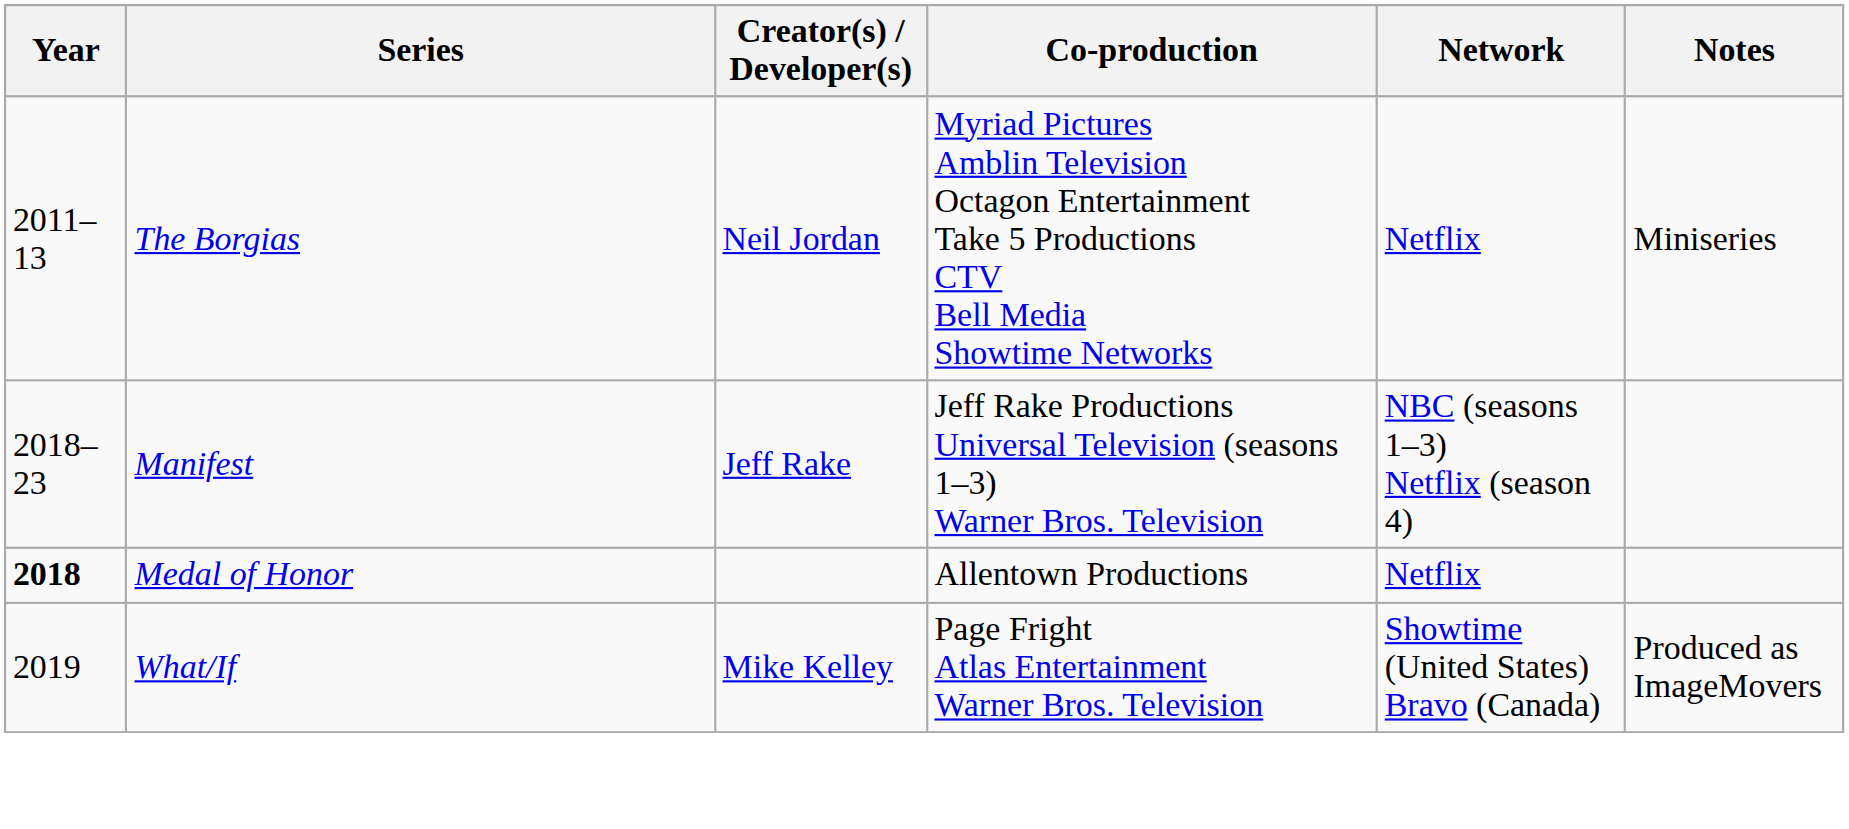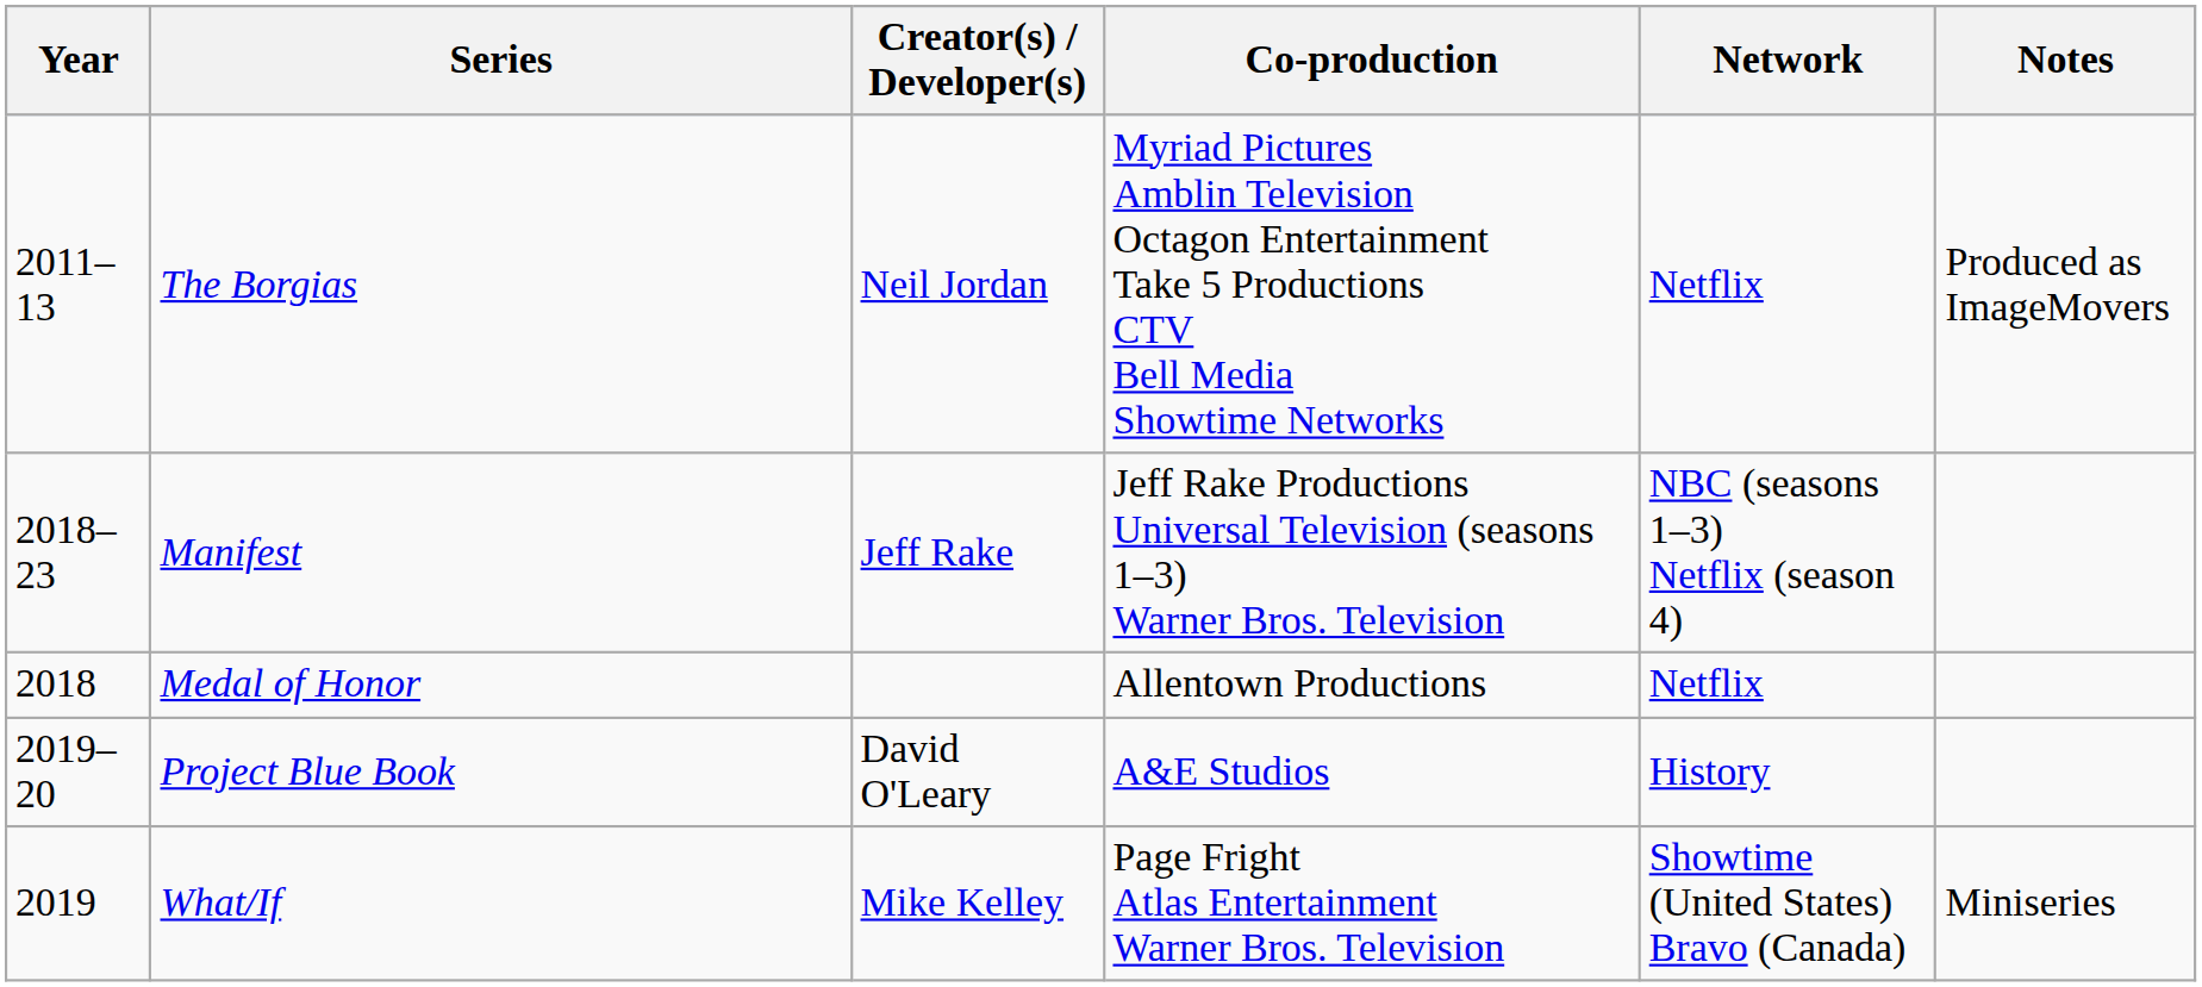The Borgias | Notes: Miniseries -> Produced as ImageMovers
Medal of Honor | Year: bold -> normal
+ row: 2019–20 | Project Blue Book | David O'Leary | A&E Studios | History
What/If | Notes: Produced as ImageMovers -> Miniseries
